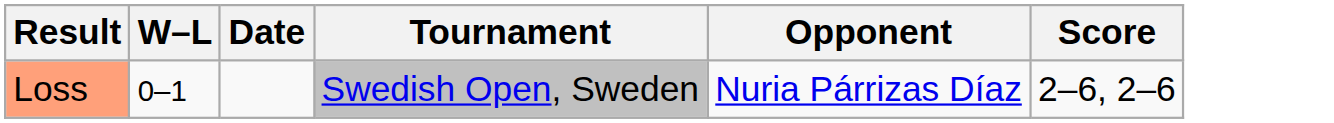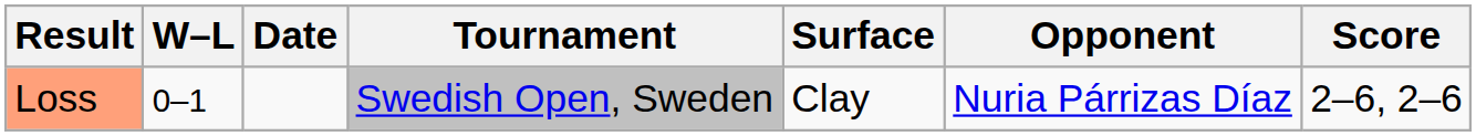+ column: Surface | Clay
